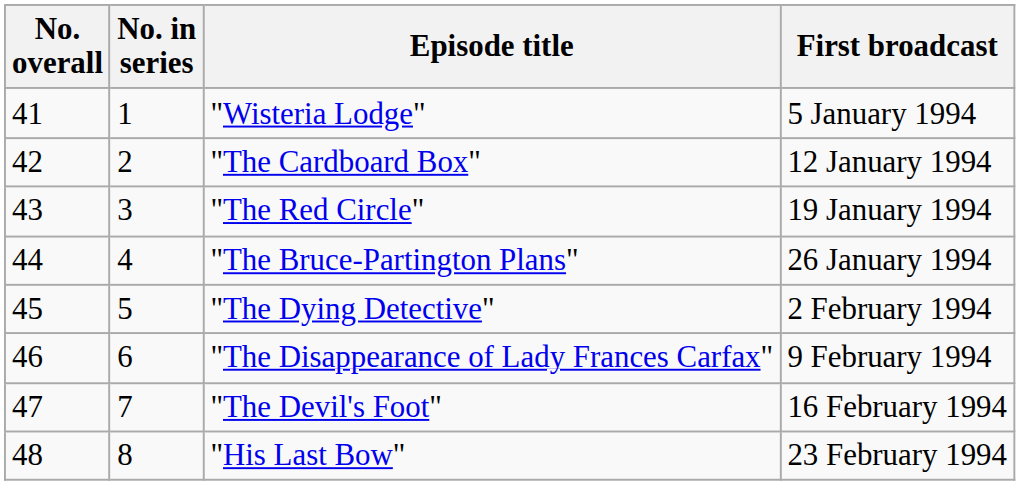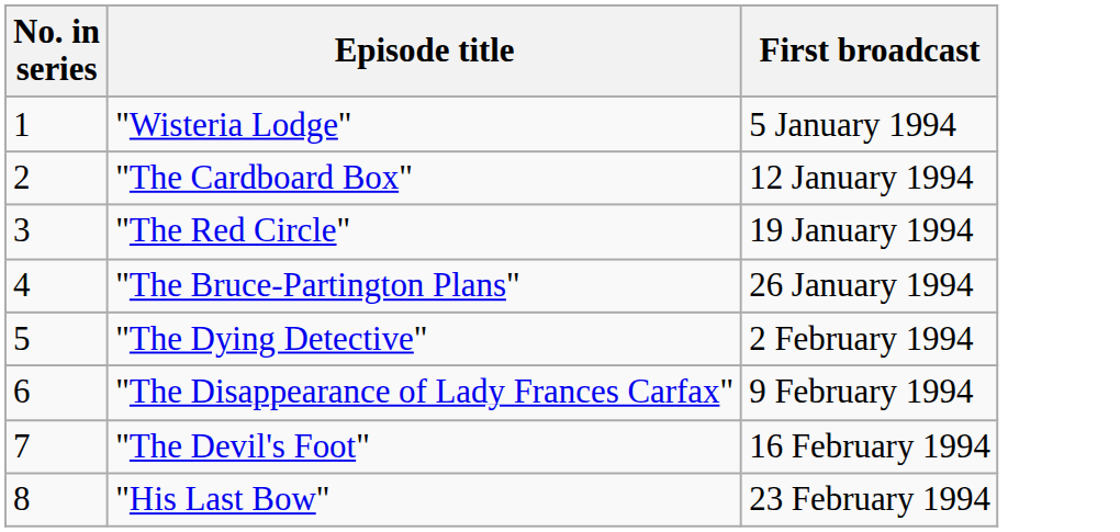- column: No. overall | 41 | 42 | 43 | 44 | 45 | 46 | 47 | 48
